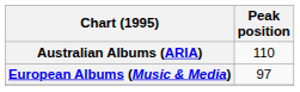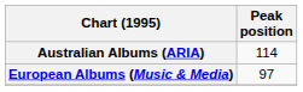Australian Albums (ARIA) | Peak position: 110 -> 114
